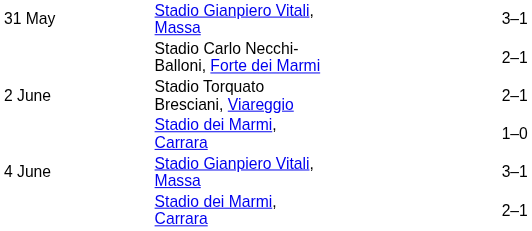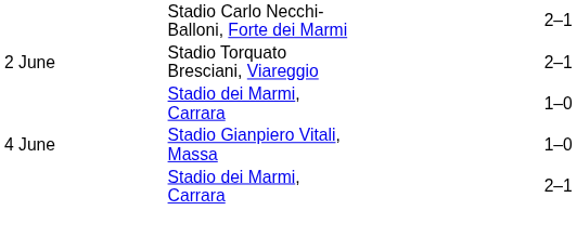- row: 31 May | Stadio Gianpiero Vitali, Massa | 3–1
4 June | column 4: 3–1 -> 1–0
